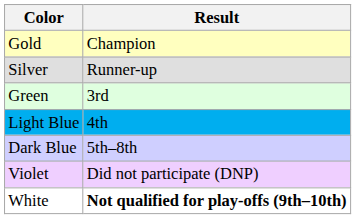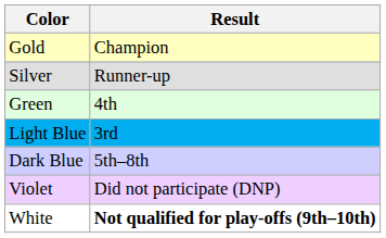Green | Result: 3rd -> 4th
Light Blue | Result: 4th -> 3rd
